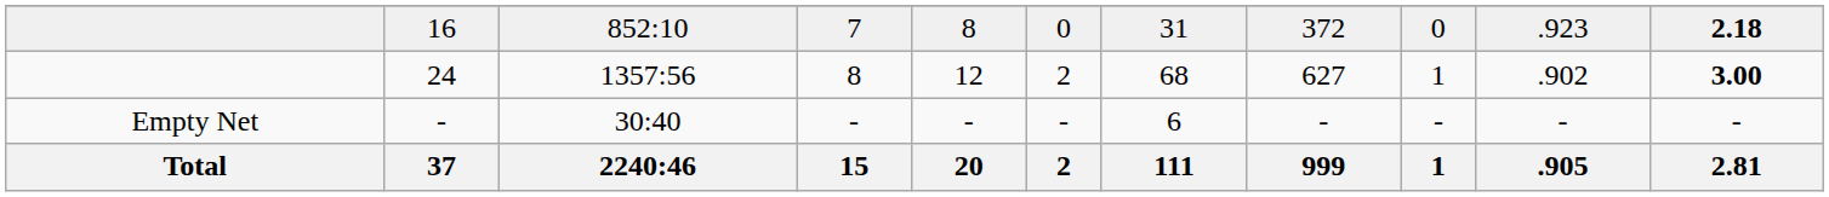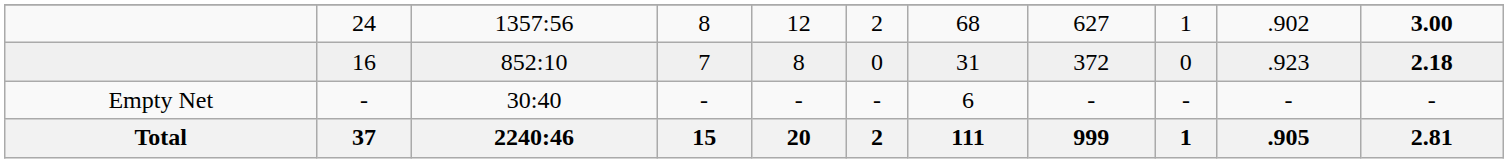rows swapped: 24 <-> 16
